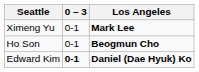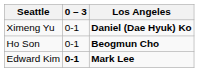Ximeng Yu | Los Angeles: Mark Lee -> Daniel (Dae Hyuk) Ko
Edward Kim | Los Angeles: Daniel (Dae Hyuk) Ko -> Mark Lee
